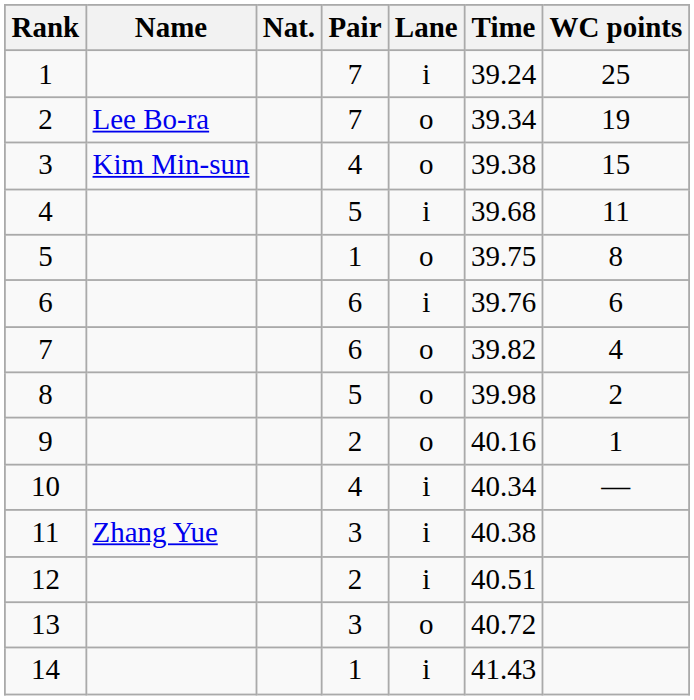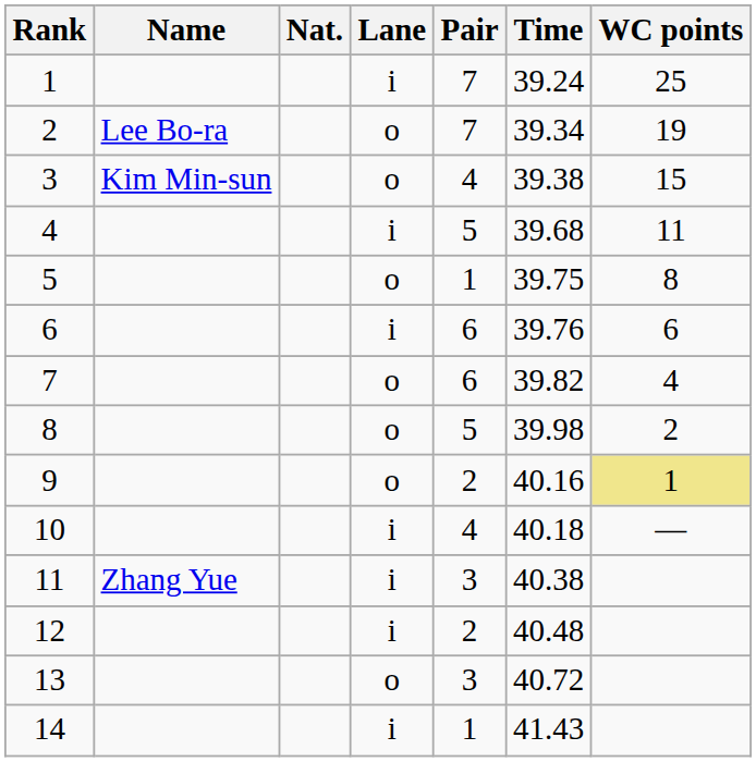columns swapped: Pair <-> Lane
9 | WC points: no background -> khaki background
10 | Time: 40.34 -> 40.18
12 | Time: 40.51 -> 40.48
